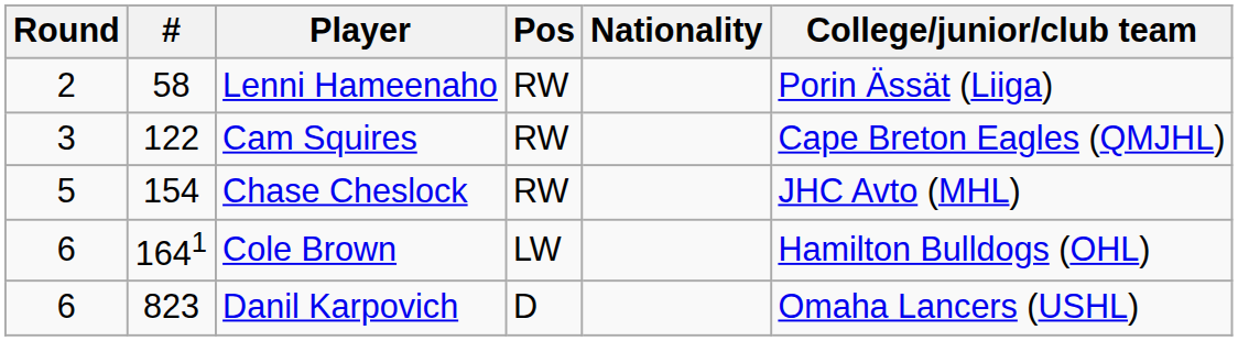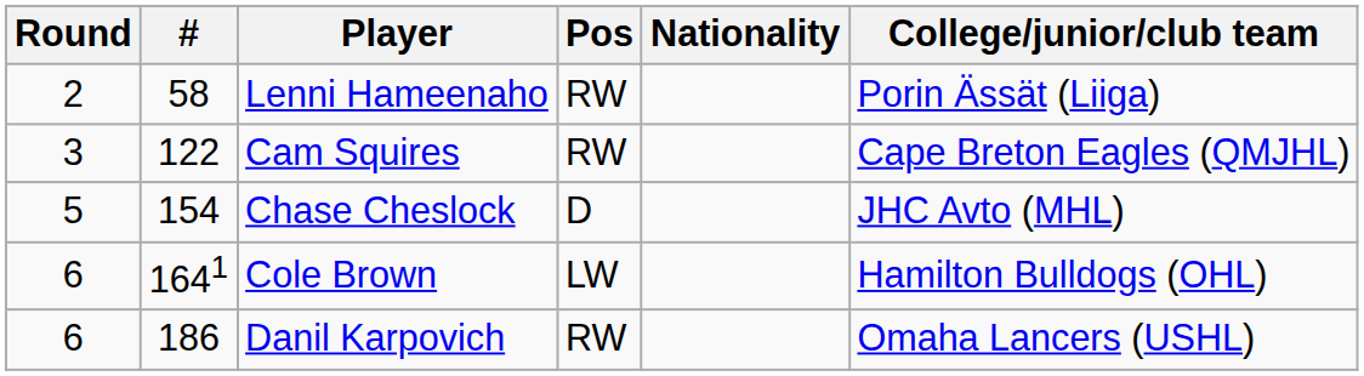Chase Cheslock | Pos: RW -> D
Danil Karpovich | #: 823 -> 186
Danil Karpovich | Pos: D -> RW
